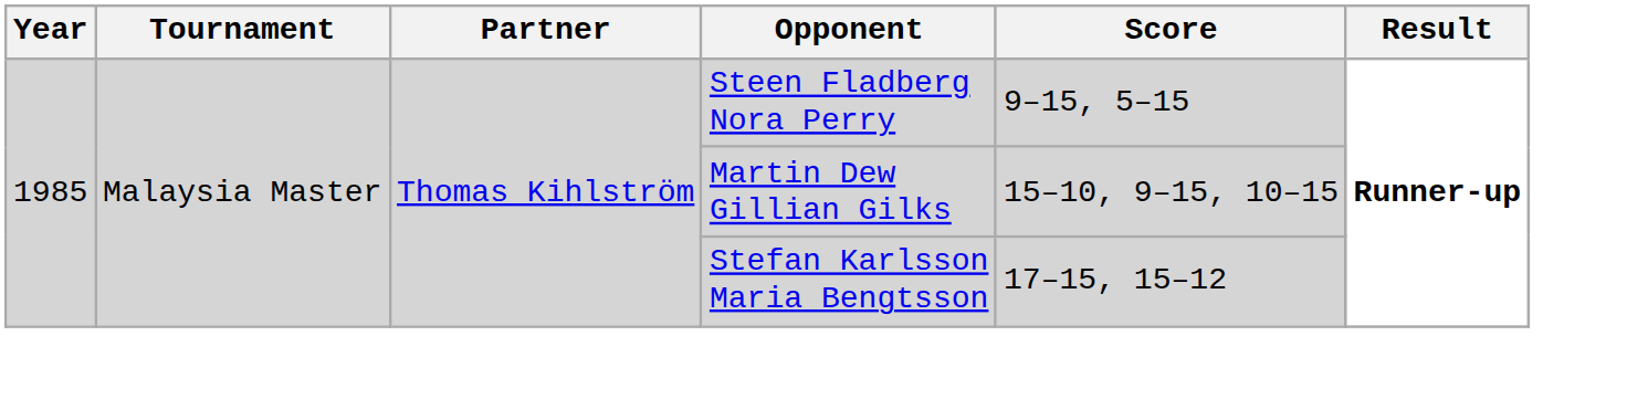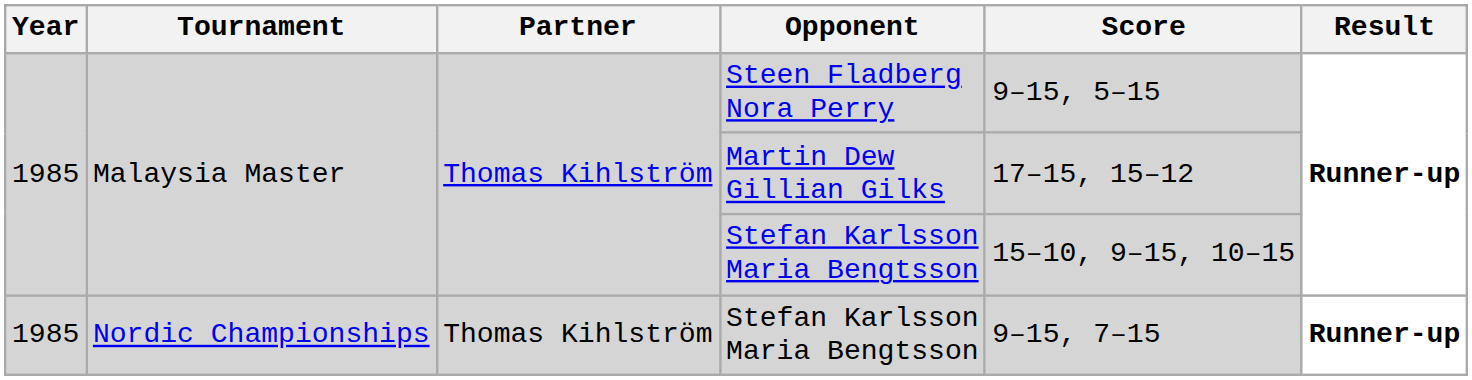Martin Dew Gillian Gilks | Score: 15–10, 9–15, 10–15 -> 17–15, 15–12
Malaysia Master / Stefan Karlsson Maria Bengtsson | Score: 17–15, 15–12 -> 15–10, 9–15, 10–15
+ row: 1985 | Nordic Championships | Thomas Kihlström | Stefan Karlsson Maria Bengtsson | 9–15, 7–15 | Runner-up
